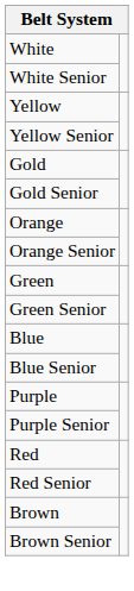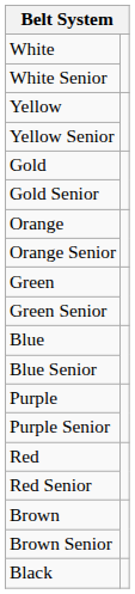+ row: Black
